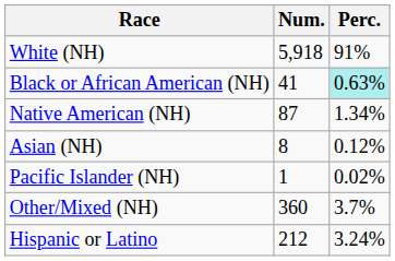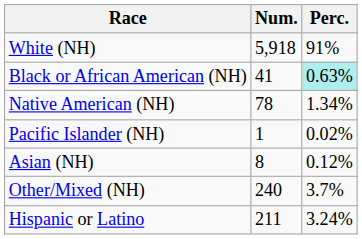Native American (NH) | Num.: 87 -> 78
rows swapped: Asian (NH) <-> Pacific Islander (NH)
Other/Mixed (NH) | Num.: 360 -> 240
Hispanic or Latino | Num.: 212 -> 211
